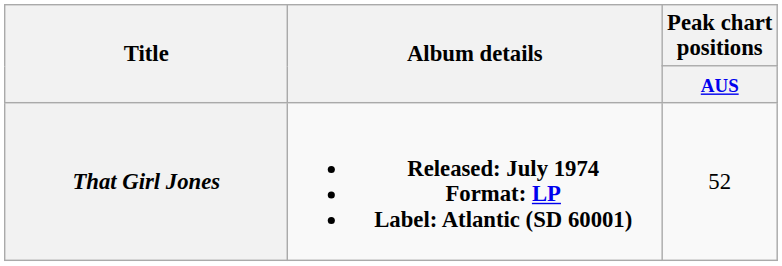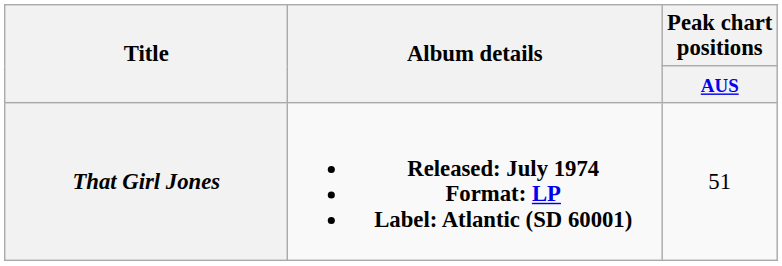That Girl Jones | Peak chart positions / AUS: 52 -> 51
